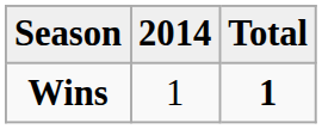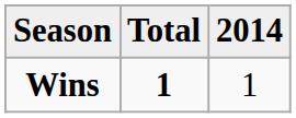columns swapped: 2014 <-> Total
